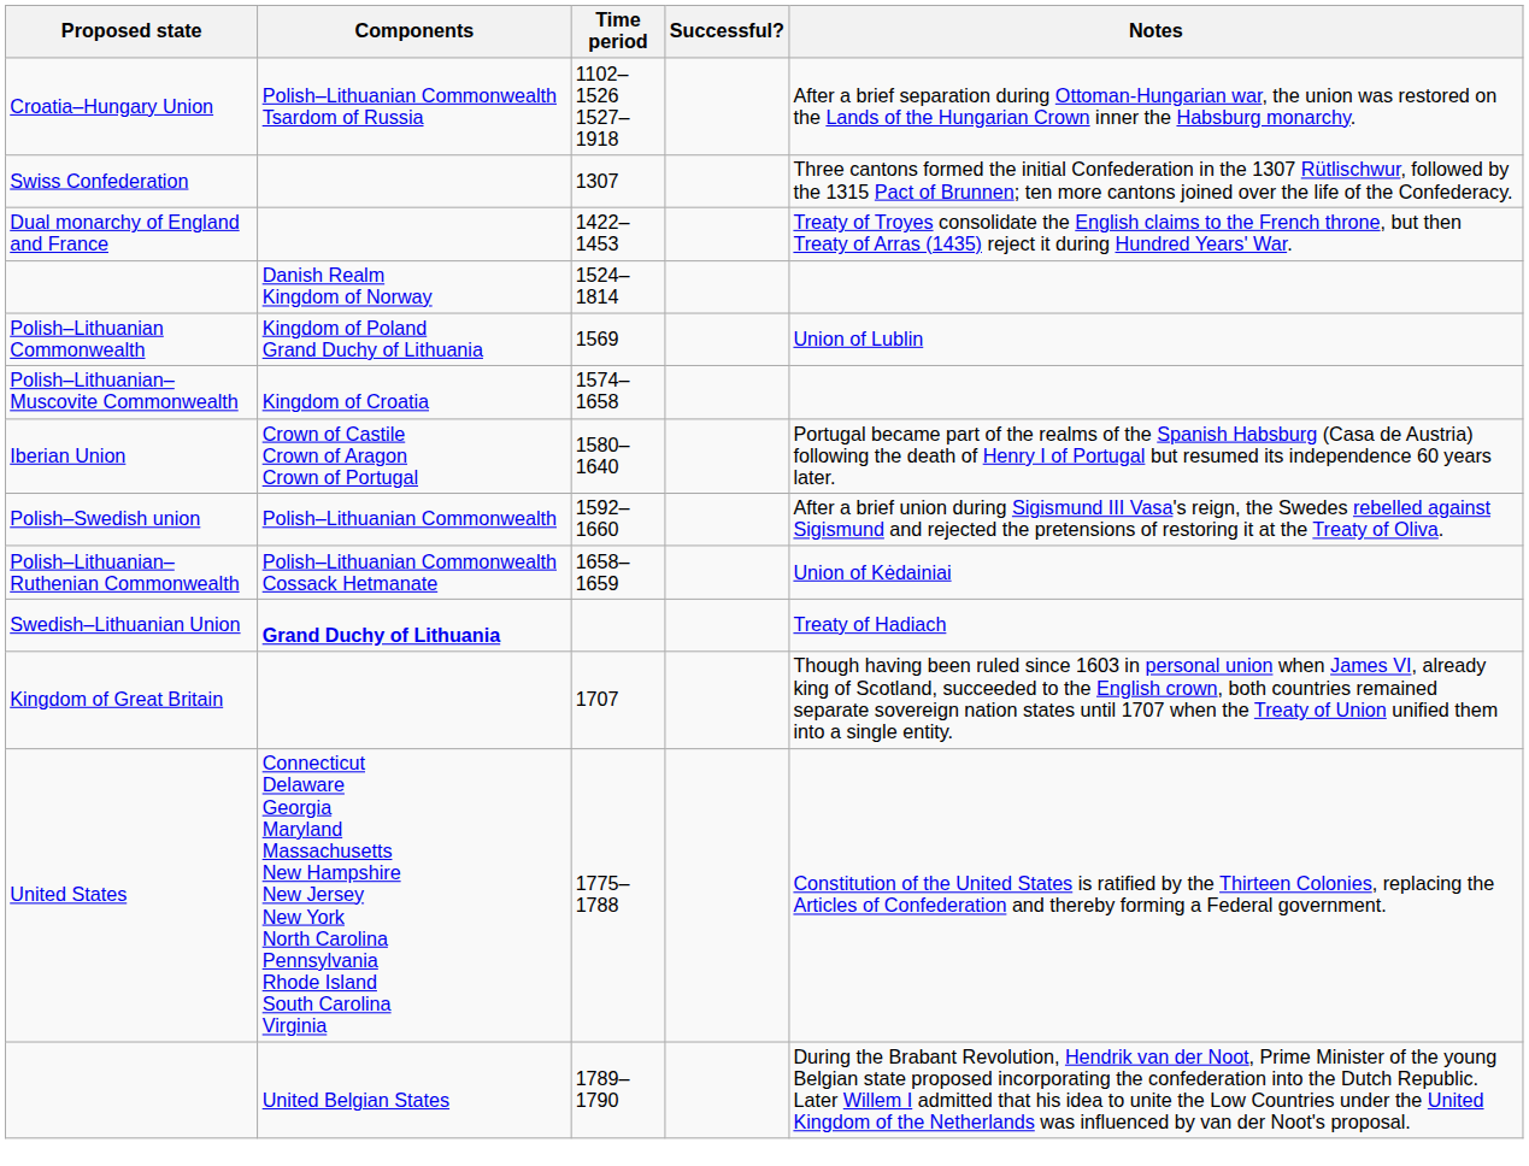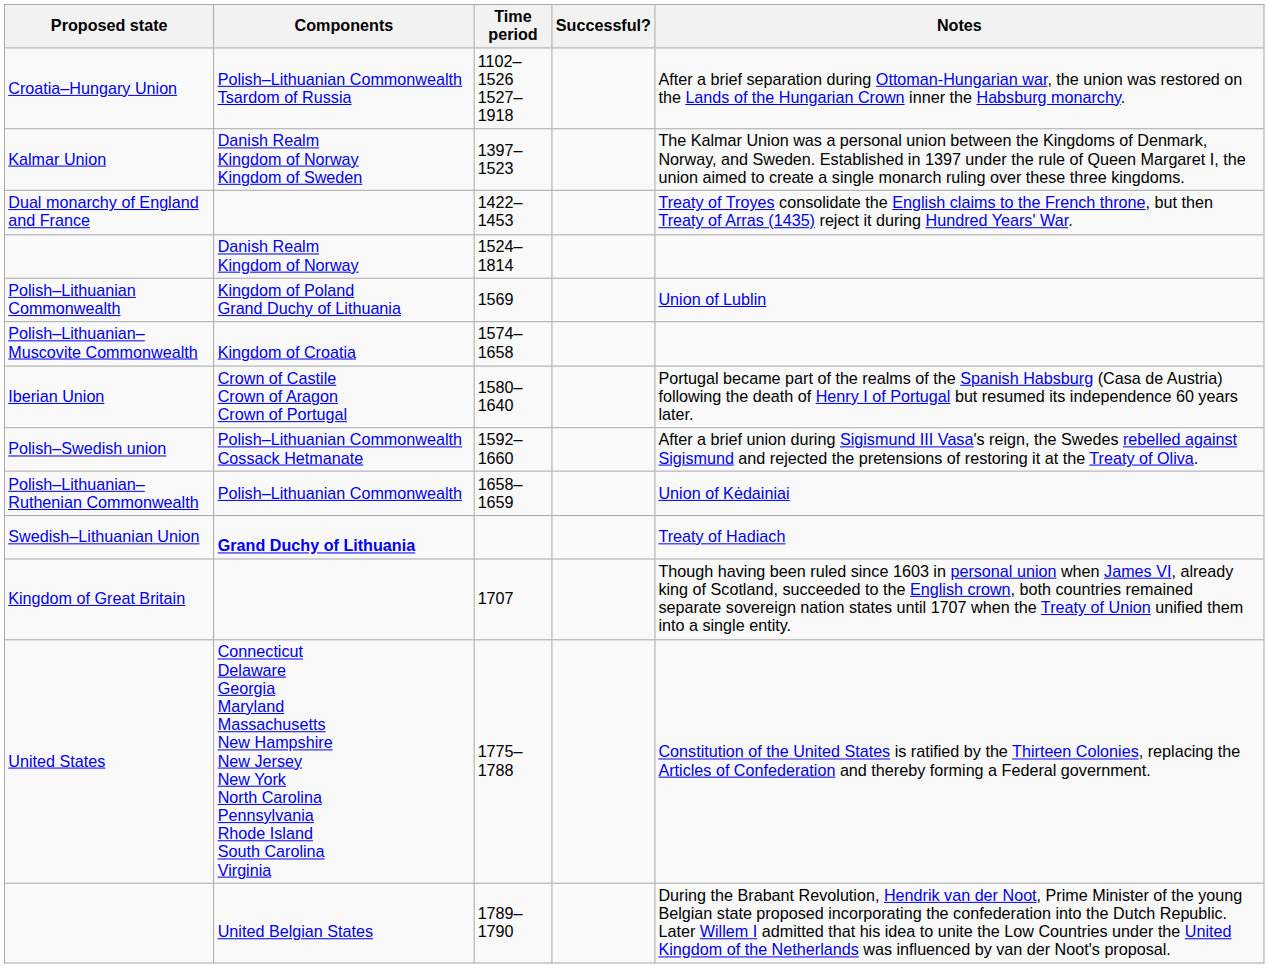- row: Swiss Confederation | 1307 | Three cantons formed the initial Confederation in the 1307 Rütlischwur, followed by the 1315 Pact of Brunnen; ten more cantons joined over the life of the Confederacy.
+ row: Kalmar Union | Danish Realm Kingdom of Norway Kingdom of Sweden | 1397–1523 | The Kalmar Union was a personal union between the Kingdoms of Denmark, Norway, and Sweden. Established in 1397 under the rule of Queen Margaret I, the union aimed to create a single monarch ruling over these three kingdoms.
Polish–Swedish union | Components: Polish–Lithuanian Commonwealth -> Polish–Lithuanian Commonwealth Cossack Hetmanate
Polish–Lithuanian–Ruthenian Commonwealth | Components: Polish–Lithuanian Commonwealth Cossack Hetmanate -> Polish–Lithuanian Commonwealth
